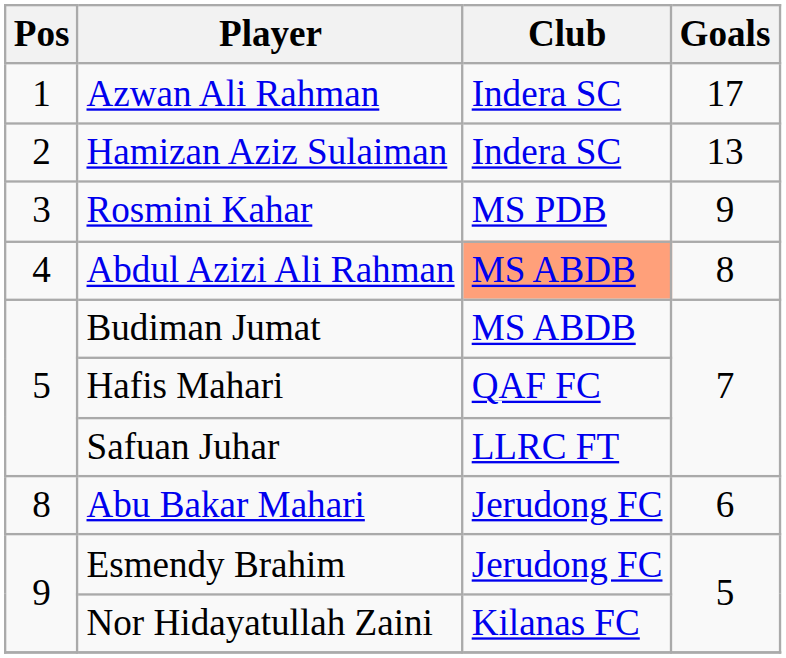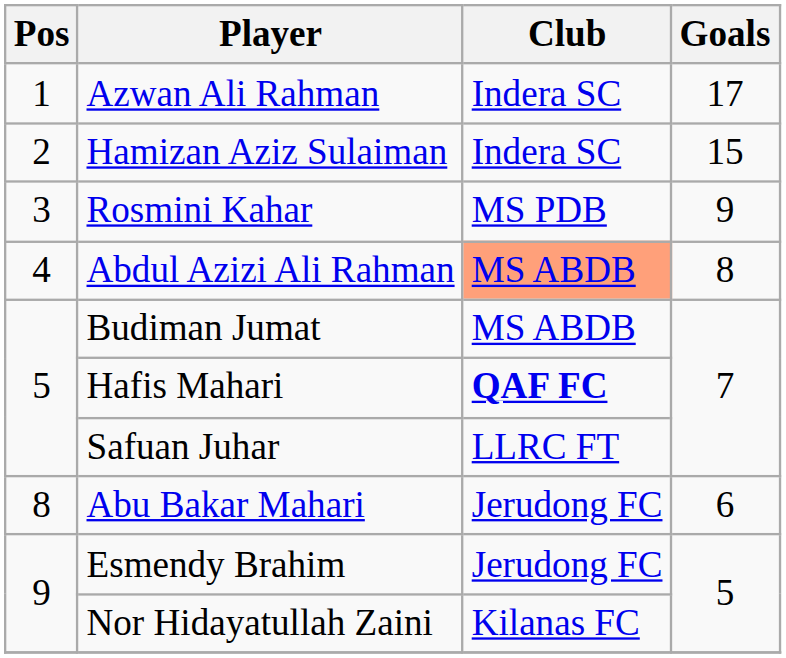Hamizan Aziz Sulaiman | Goals: 13 -> 15
Hafis Mahari | Club: normal -> bold
